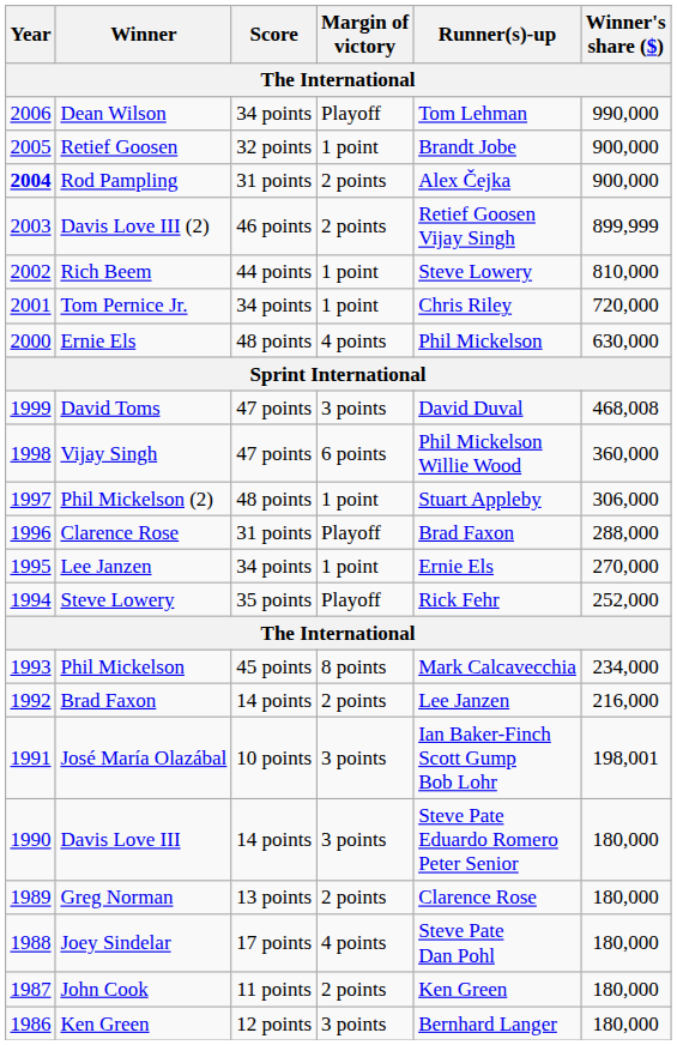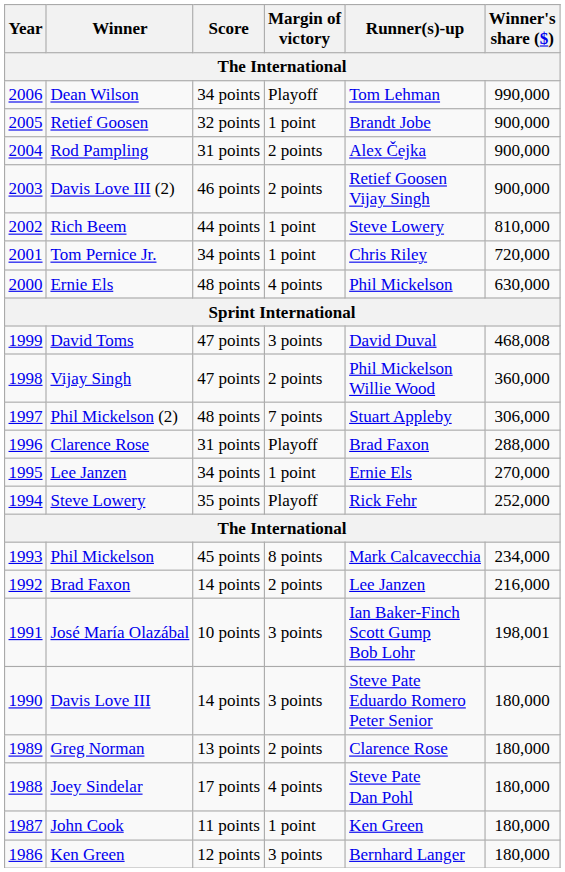Rod Pampling | Year: bold -> normal
Davis Love III (2) | Winner's share ($): 899,999 -> 900,000
Vijay Singh | Margin of victory: 6 points -> 2 points
Phil Mickelson (2) | Margin of victory: 1 point -> 7 points
John Cook | Margin of victory: 2 points -> 1 point
